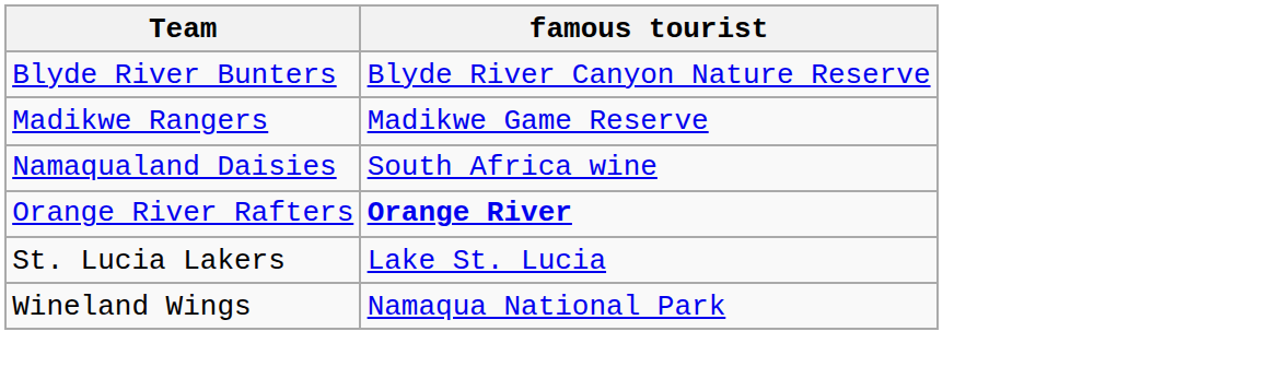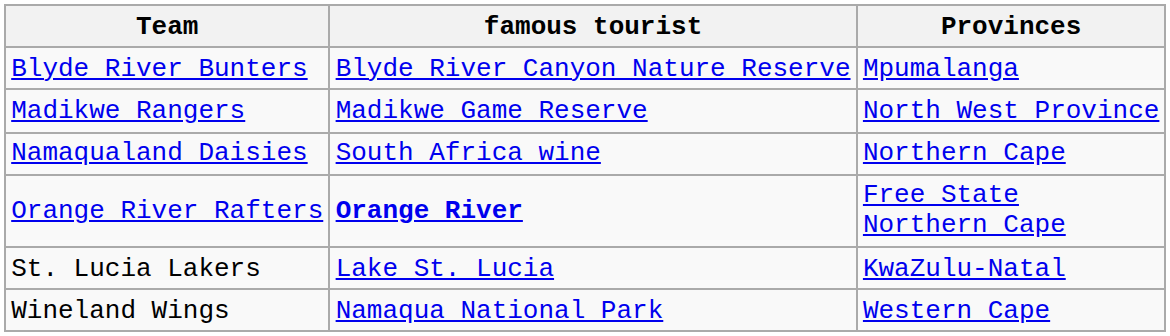+ column: Provinces | Mpumalanga | North West Province | Northern Cape | Free State Northern Cape | KwaZulu-Natal | Western Cape
